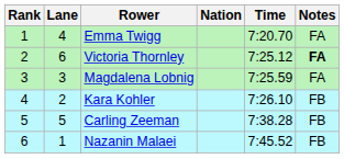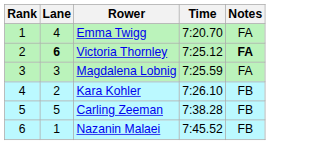- column: Nation
Victoria Thornley | Lane: normal -> bold
